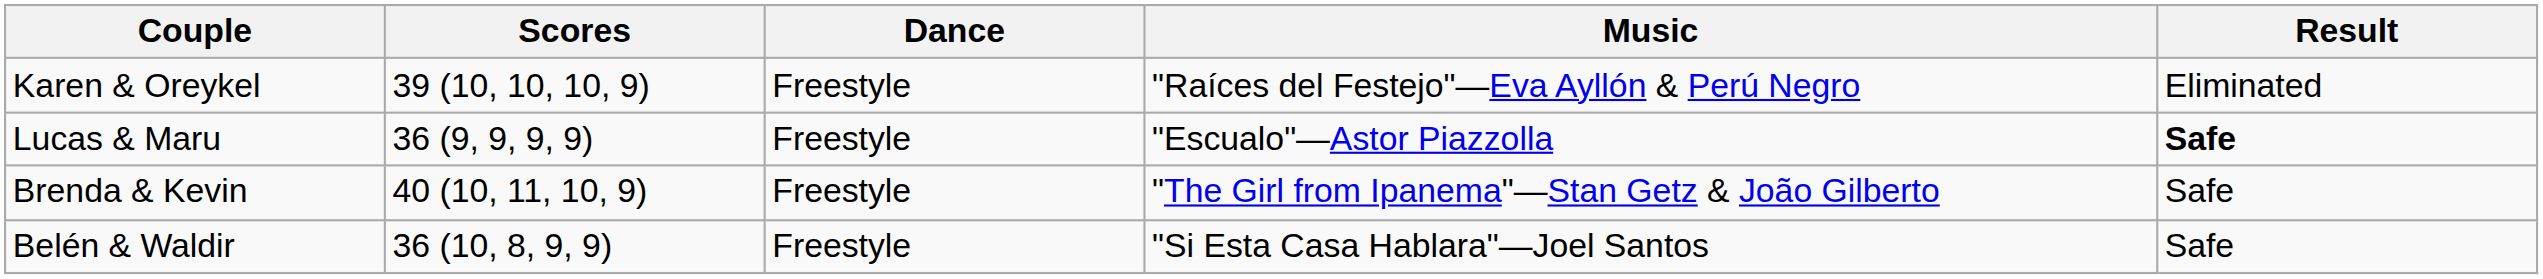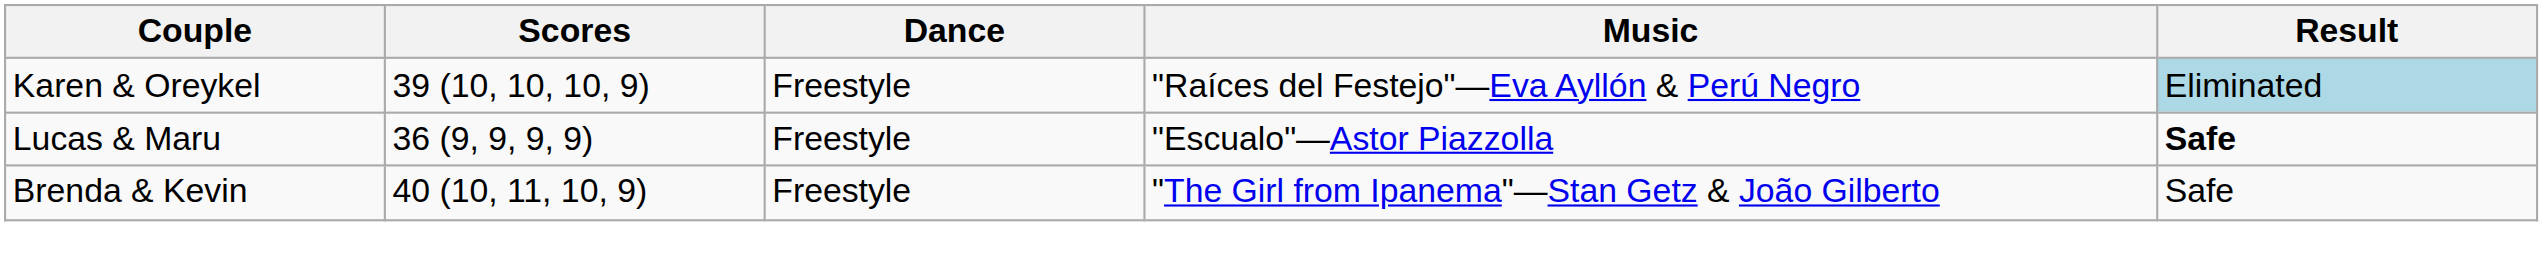Karen & Oreykel | Result: no background -> lightblue background
- row: Belén & Waldir | 36 (10, 8, 9, 9) | Freestyle | "Si Esta Casa Hablara"—Joel Santos | Safe
